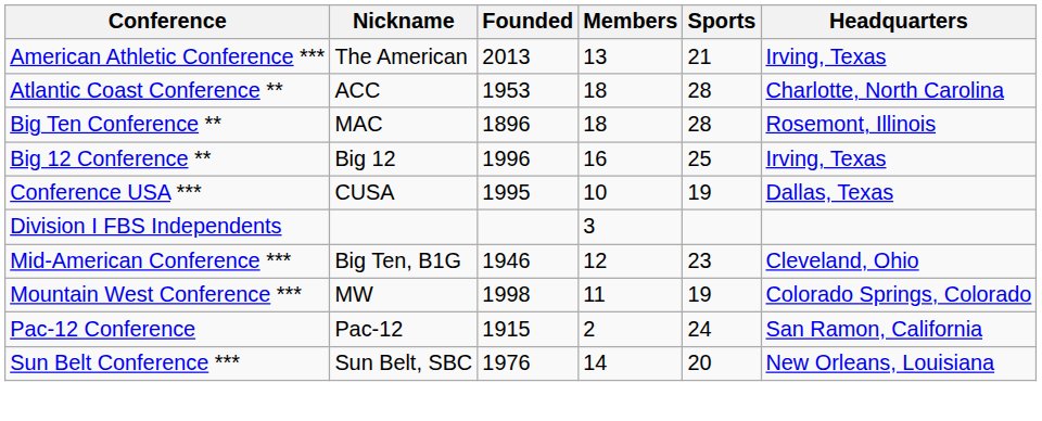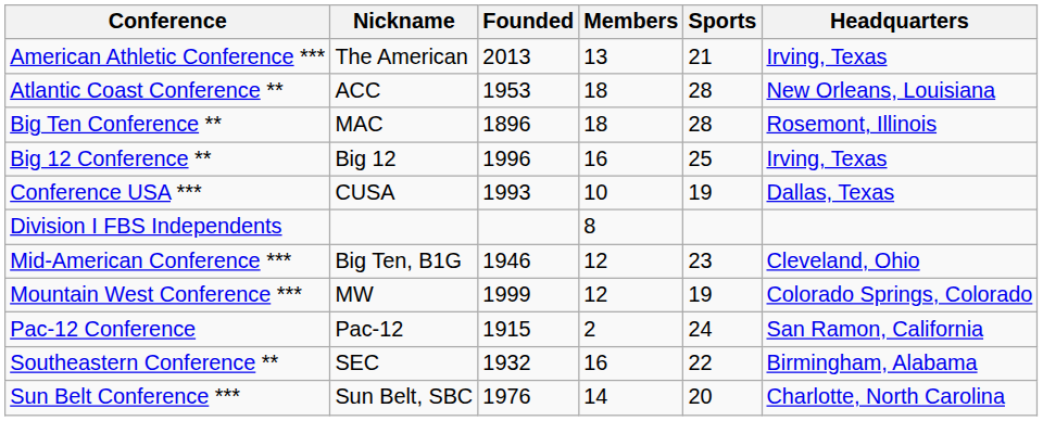Atlantic Coast Conference ** | Headquarters: Charlotte, North Carolina -> New Orleans, Louisiana
Conference USA *** | Founded: 1995 -> 1993
Division I FBS Independents | Members: 3 -> 8
Mountain West Conference *** | Founded: 1998 -> 1999
Mountain West Conference *** | Members: 11 -> 12
+ row: Southeastern Conference ** | SEC | 1932 | 16 | 22 | Birmingham, Alabama
Sun Belt Conference *** | Headquarters: New Orleans, Louisiana -> Charlotte, North Carolina
